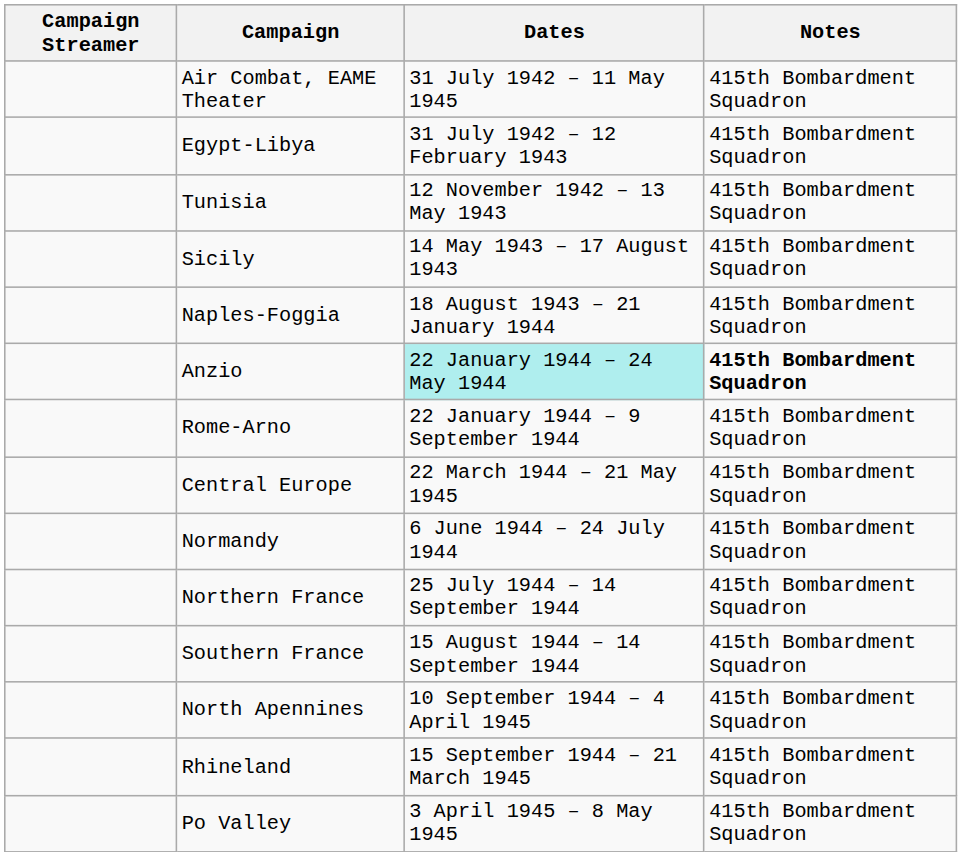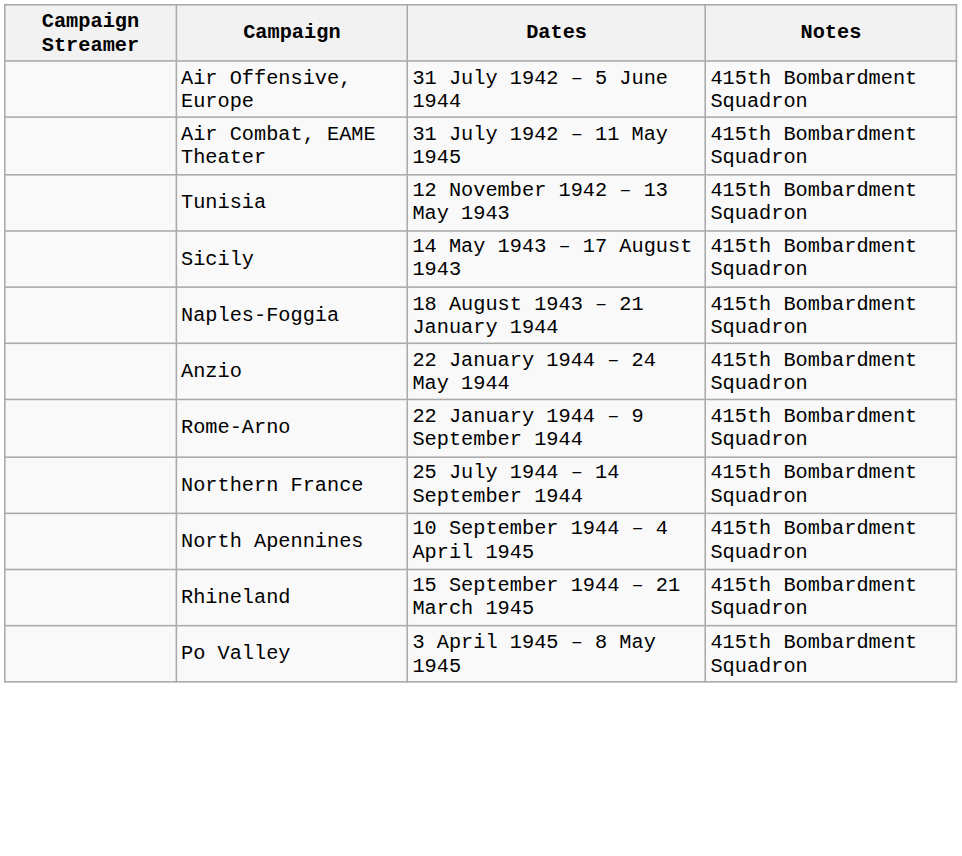+ row: Air Offensive, Europe | 31 July 1942 – 5 June 1944 | 415th Bombardment Squadron
- row: Egypt-Libya | 31 July 1942 – 12 February 1943 | 415th Bombardment Squadron
Anzio | Dates: paleturquoise background -> no background
Anzio | Notes: bold -> normal
- row: Central Europe | 22 March 1944 – 21 May 1945 | 415th Bombardment Squadron
- row: Normandy | 6 June 1944 – 24 July 1944 | 415th Bombardment Squadron
- row: Southern France | 15 August 1944 – 14 September 1944 | 415th Bombardment Squadron
